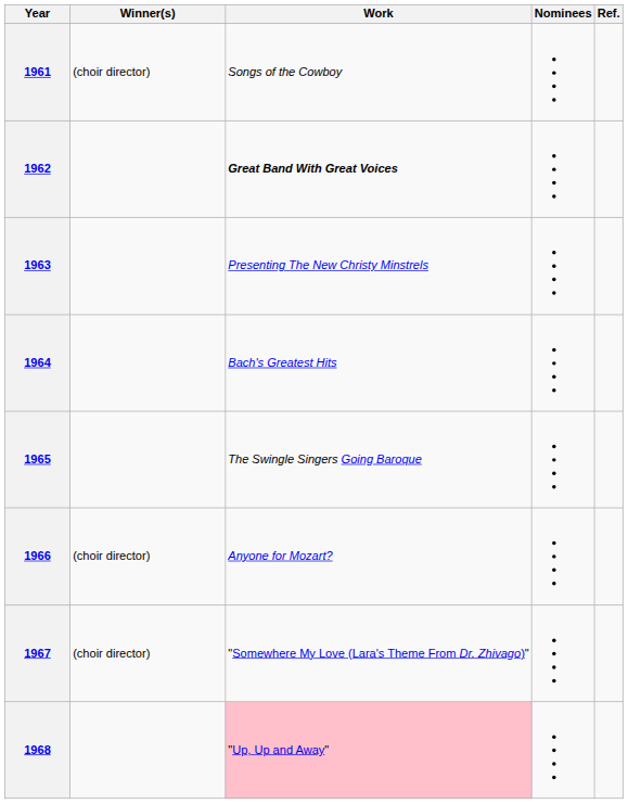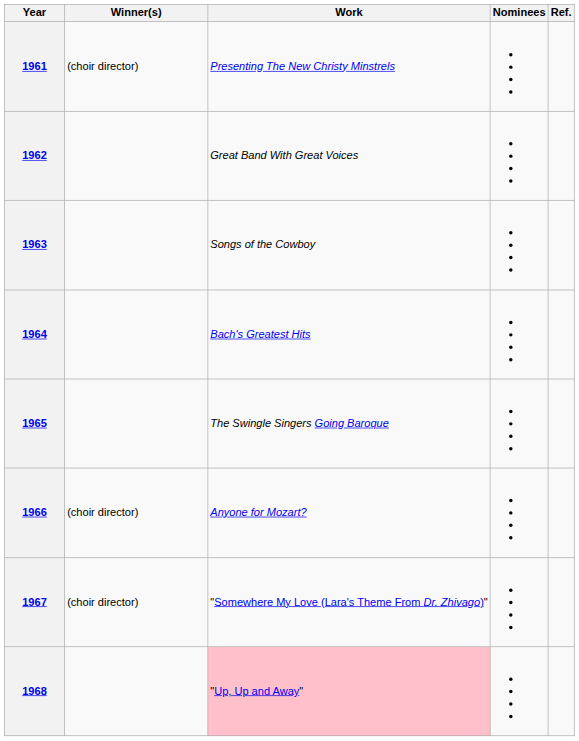1961 | Work: Songs of the Cowboy -> Presenting The New Christy Minstrels
1962 | Work: bold -> normal
1963 | Work: Presenting The New Christy Minstrels -> Songs of the Cowboy
